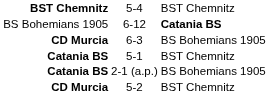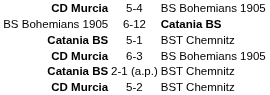5-4 | column 1: BST Chemnitz -> CD Murcia
5-4 | column 3: BST Chemnitz -> BS Bohemians 1905
rows swapped: 6-3 <-> 5-1
2-1 (a.p.) | column 3: BS Bohemians 1905 -> BST Chemnitz
